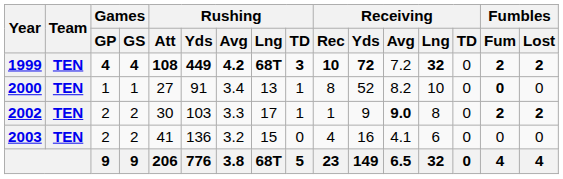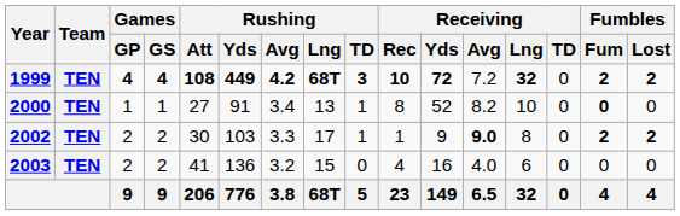2003 | Receiving / Avg: 4.1 -> 4.0
